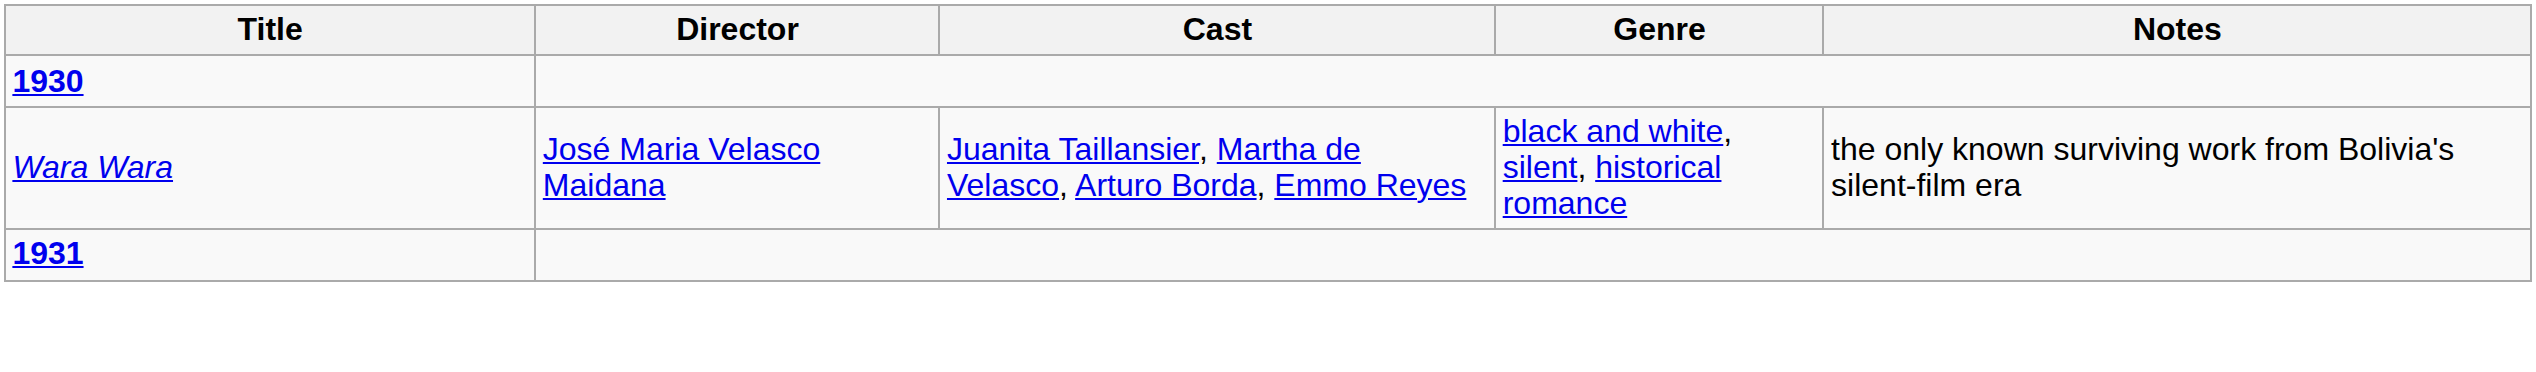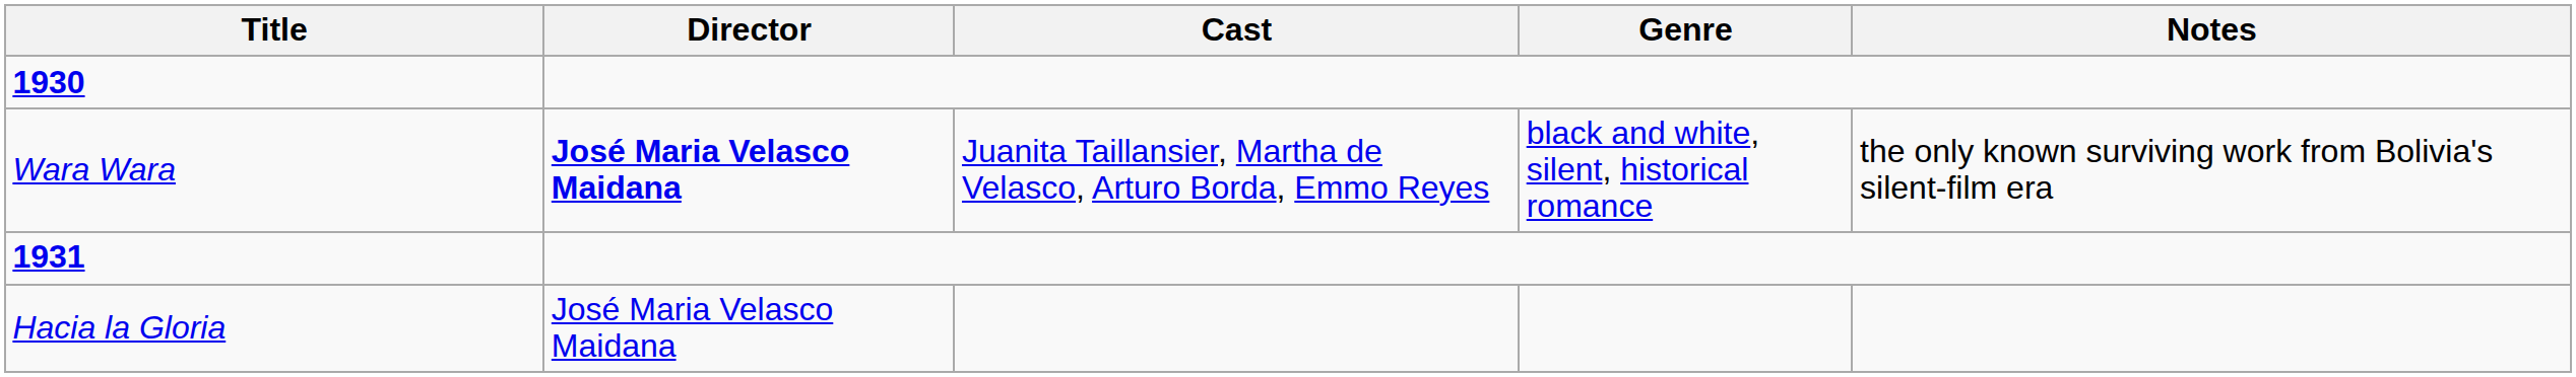Wara Wara | Director: normal -> bold
+ row: Hacia la Gloria | José Maria Velasco Maidana
